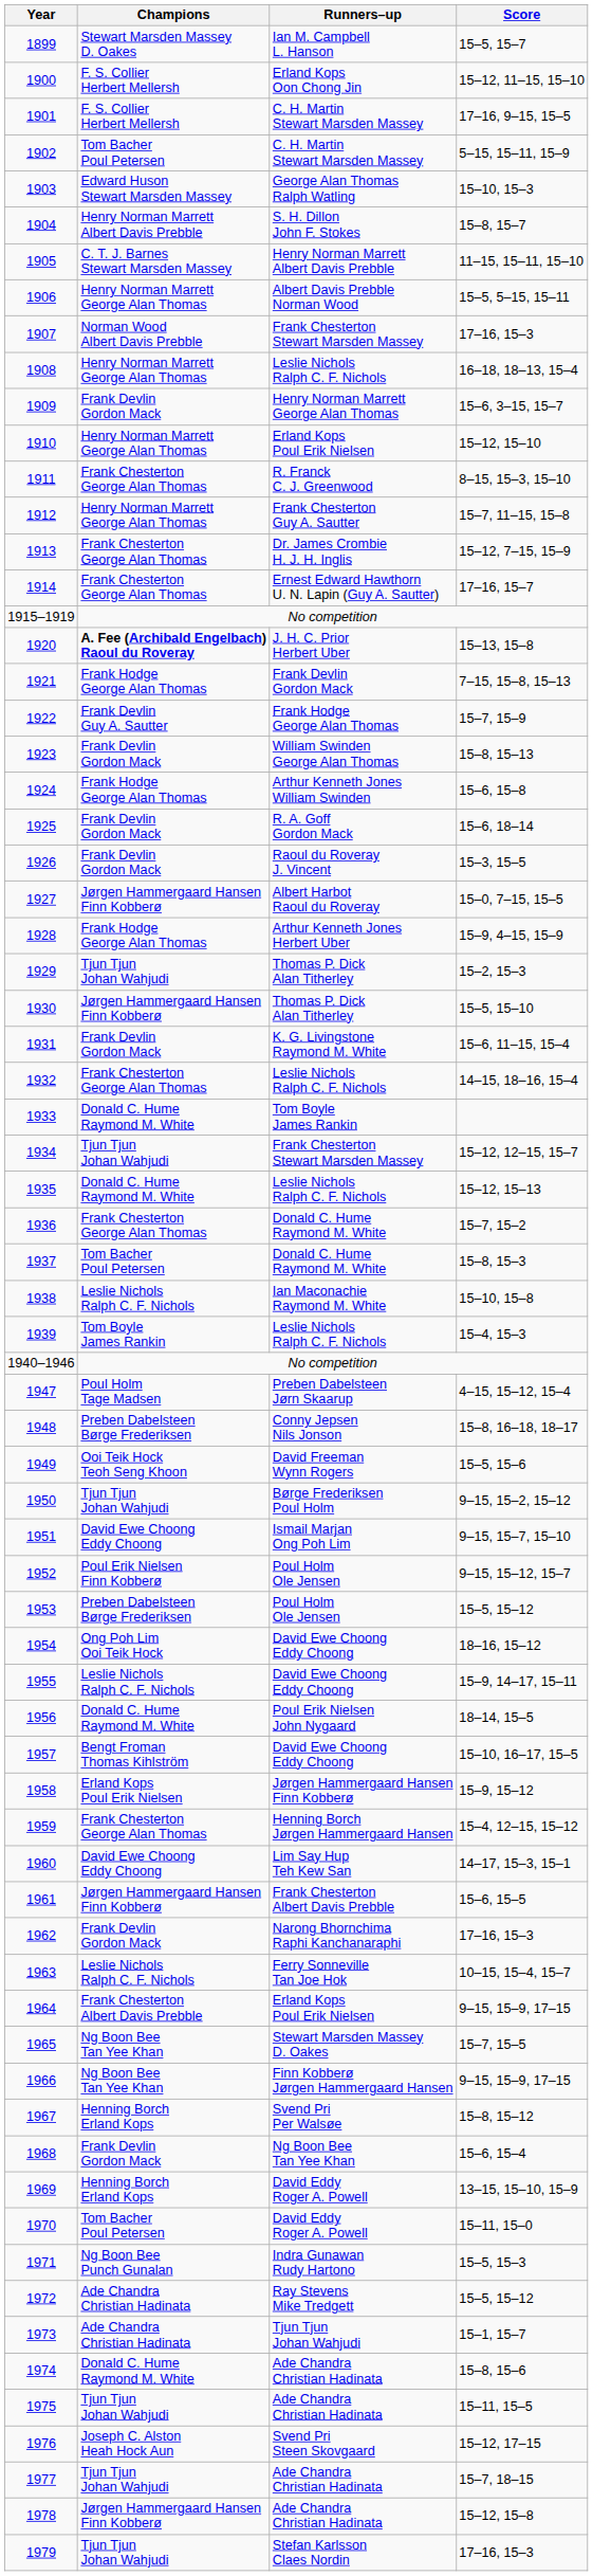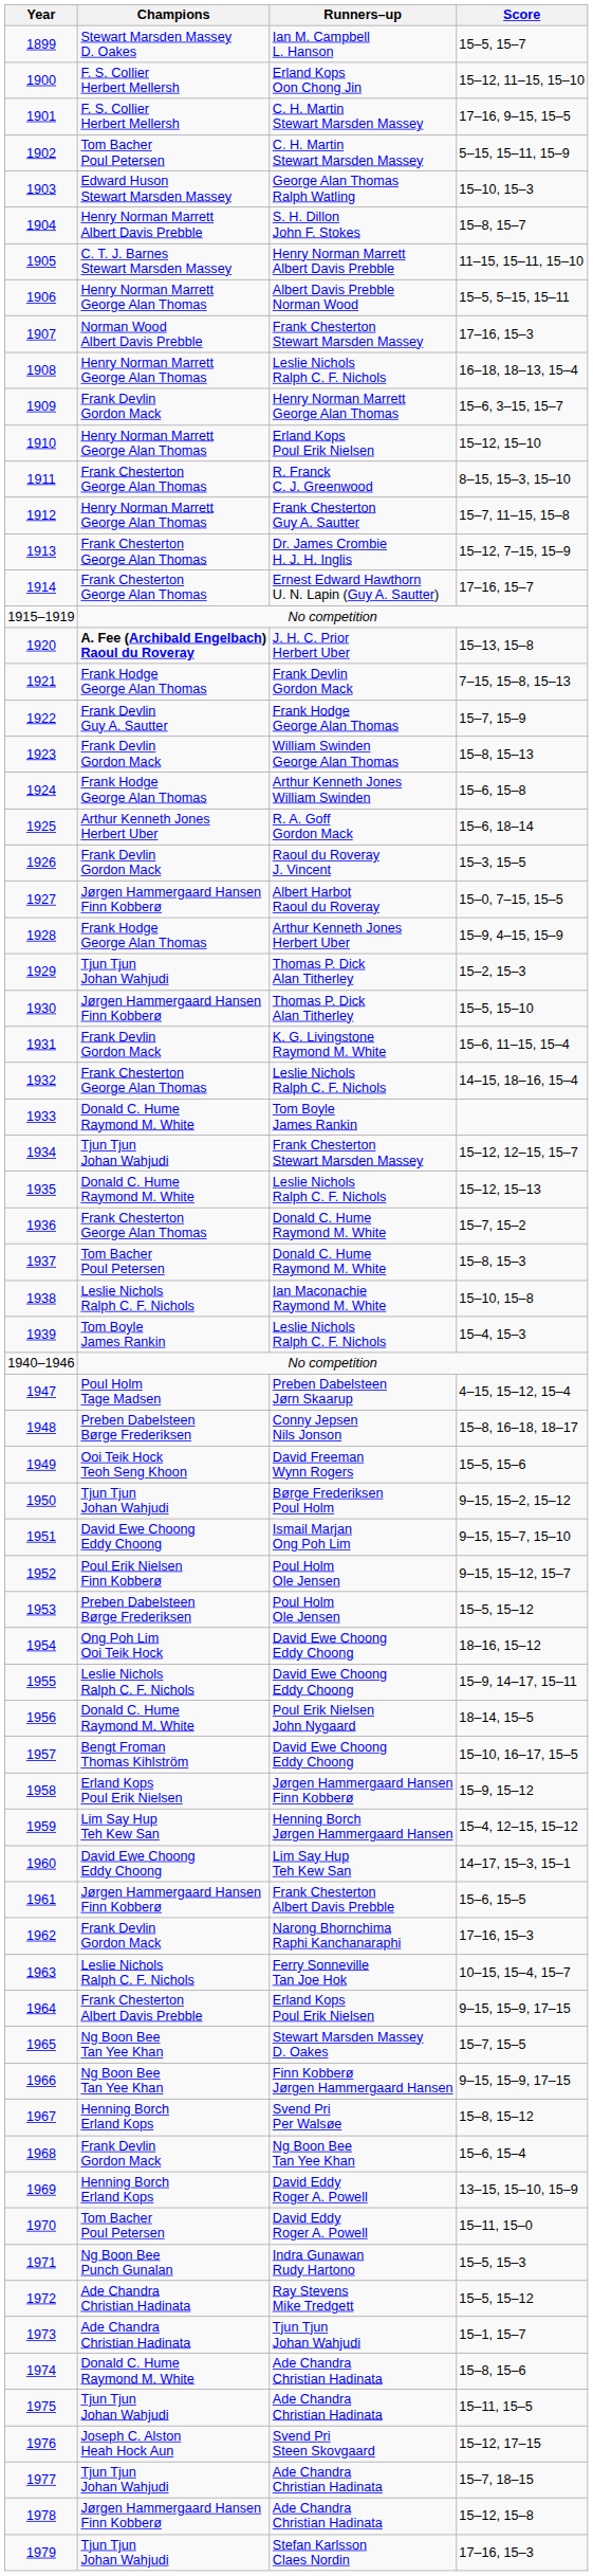1925 | Champions: Frank Devlin Gordon Mack -> Arthur Kenneth Jones Herbert Uber
1959 | Champions: Frank Chesterton George Alan Thomas -> Lim Say Hup Teh Kew San
